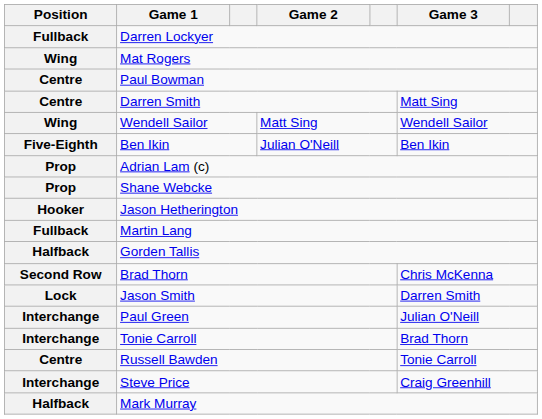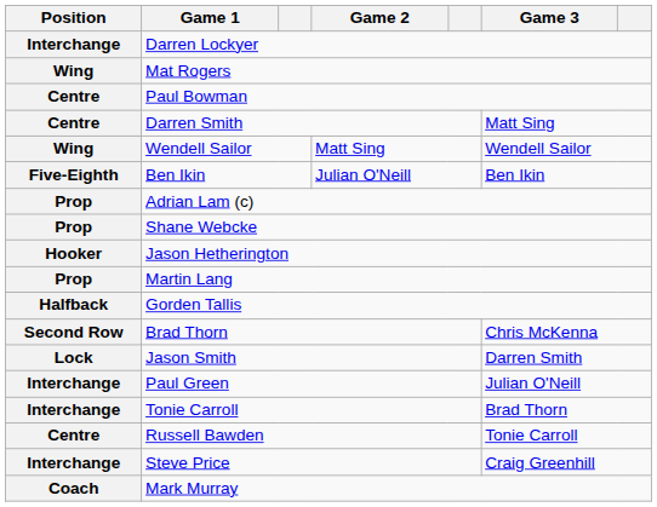Darren Lockyer | Position: Fullback -> Interchange
Martin Lang | Position: Fullback -> Prop
Mark Murray | Position: Halfback -> Coach
